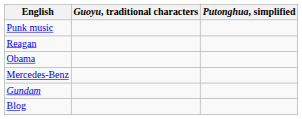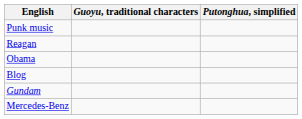rows swapped: Blog <-> Mercedes-Benz
